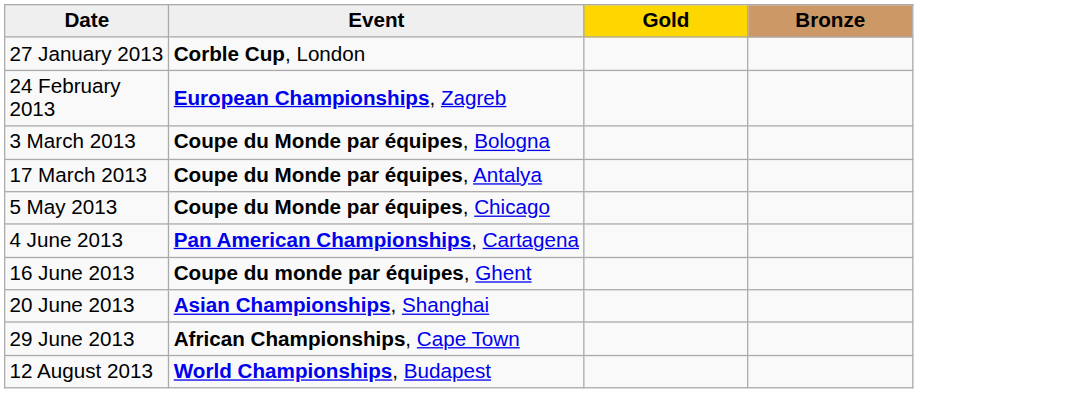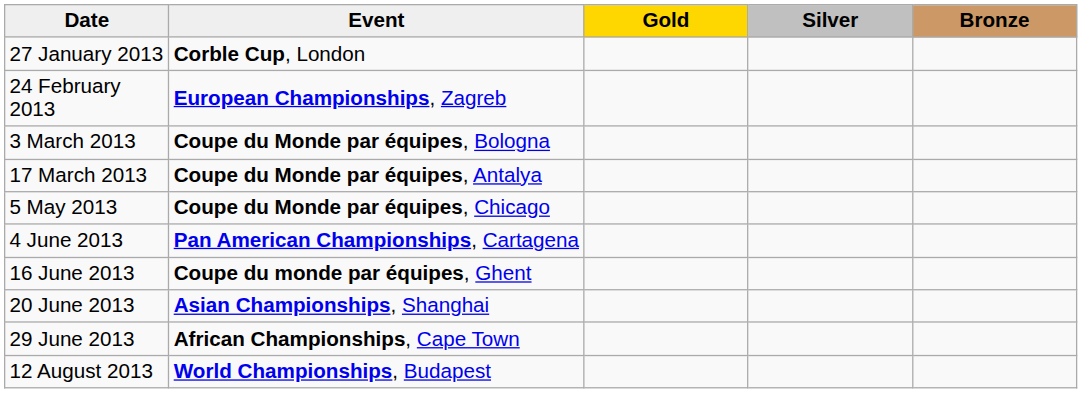+ column: Silver
